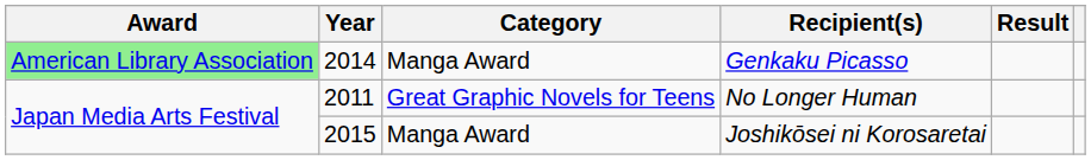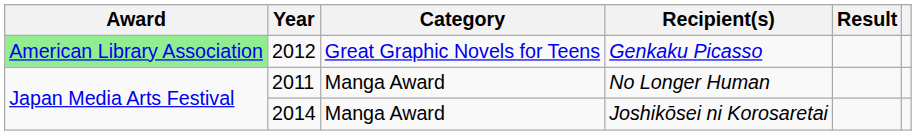Genkaku Picasso | Year: 2014 -> 2012
Genkaku Picasso | Category: Manga Award -> Great Graphic Novels for Teens
No Longer Human | Category: Great Graphic Novels for Teens -> Manga Award
Joshikōsei ni Korosaretai | Year: 2015 -> 2014
